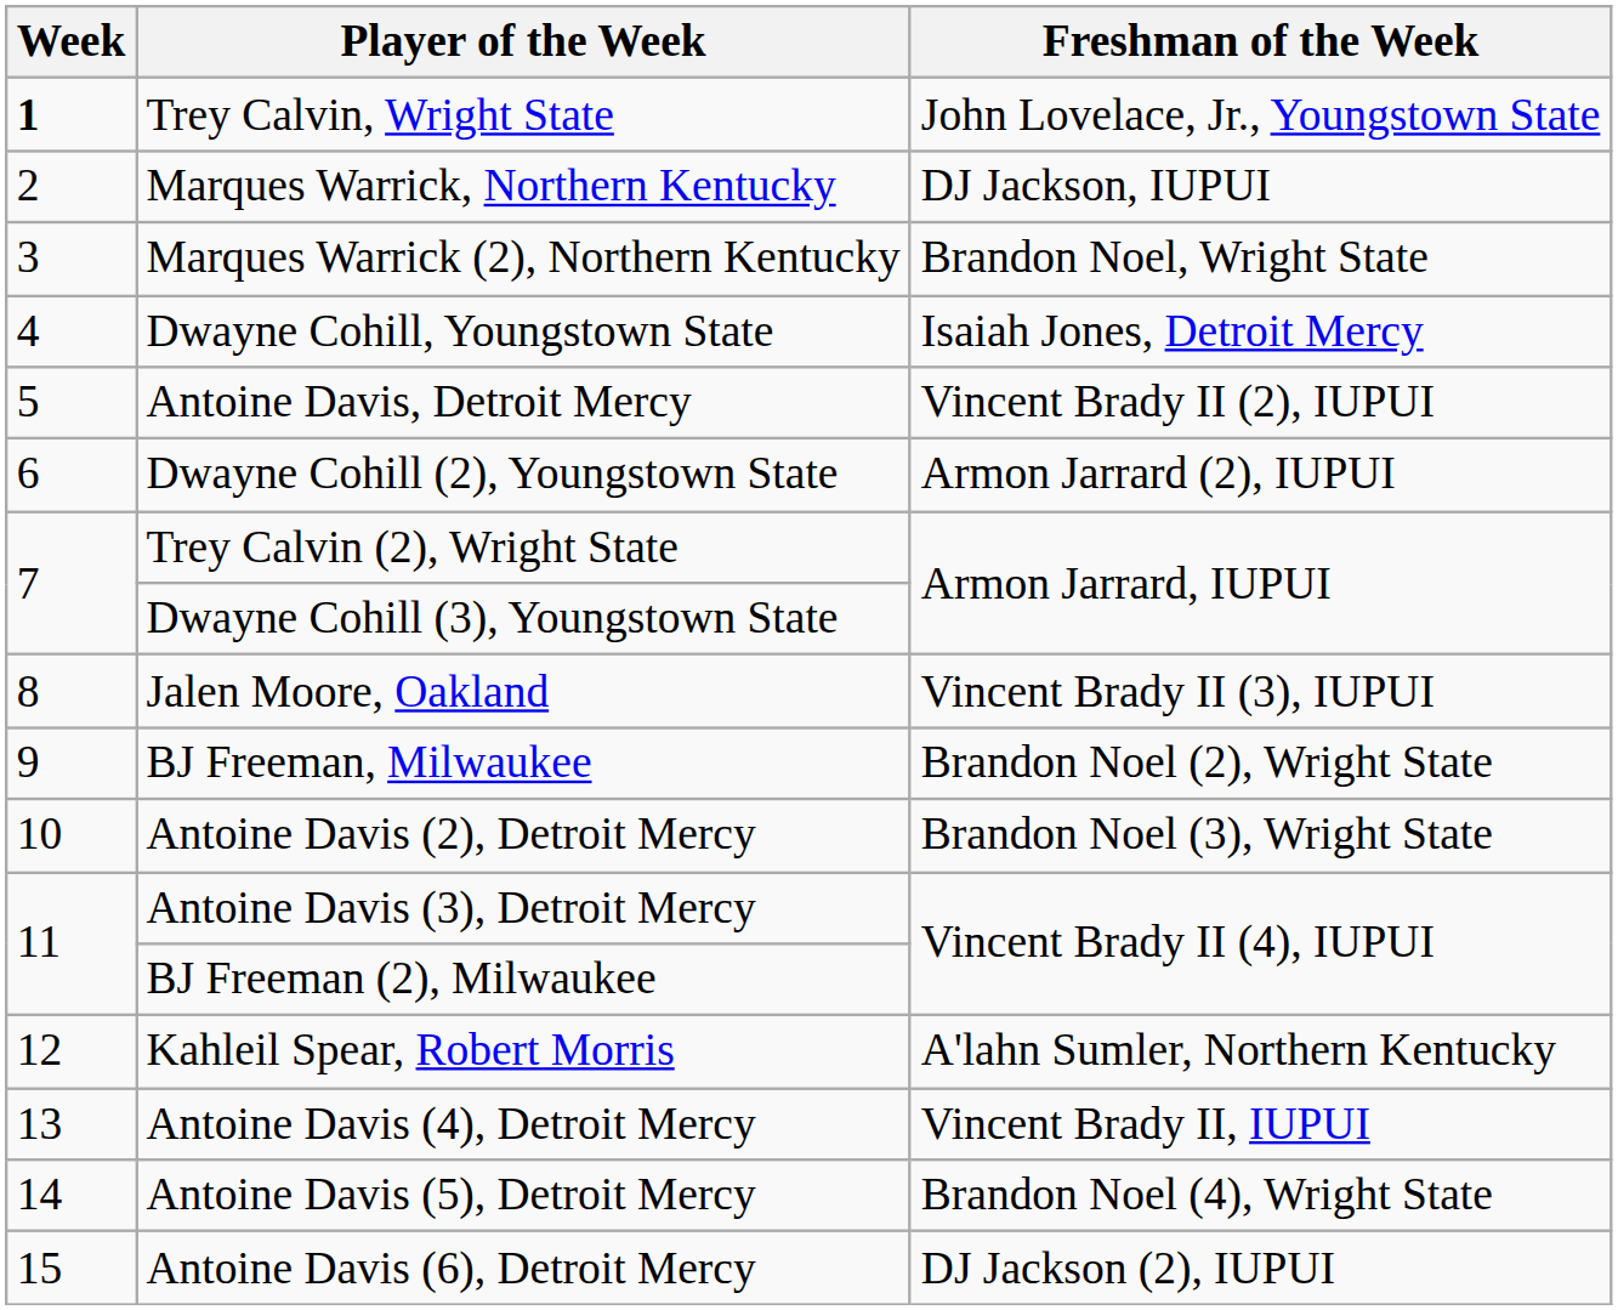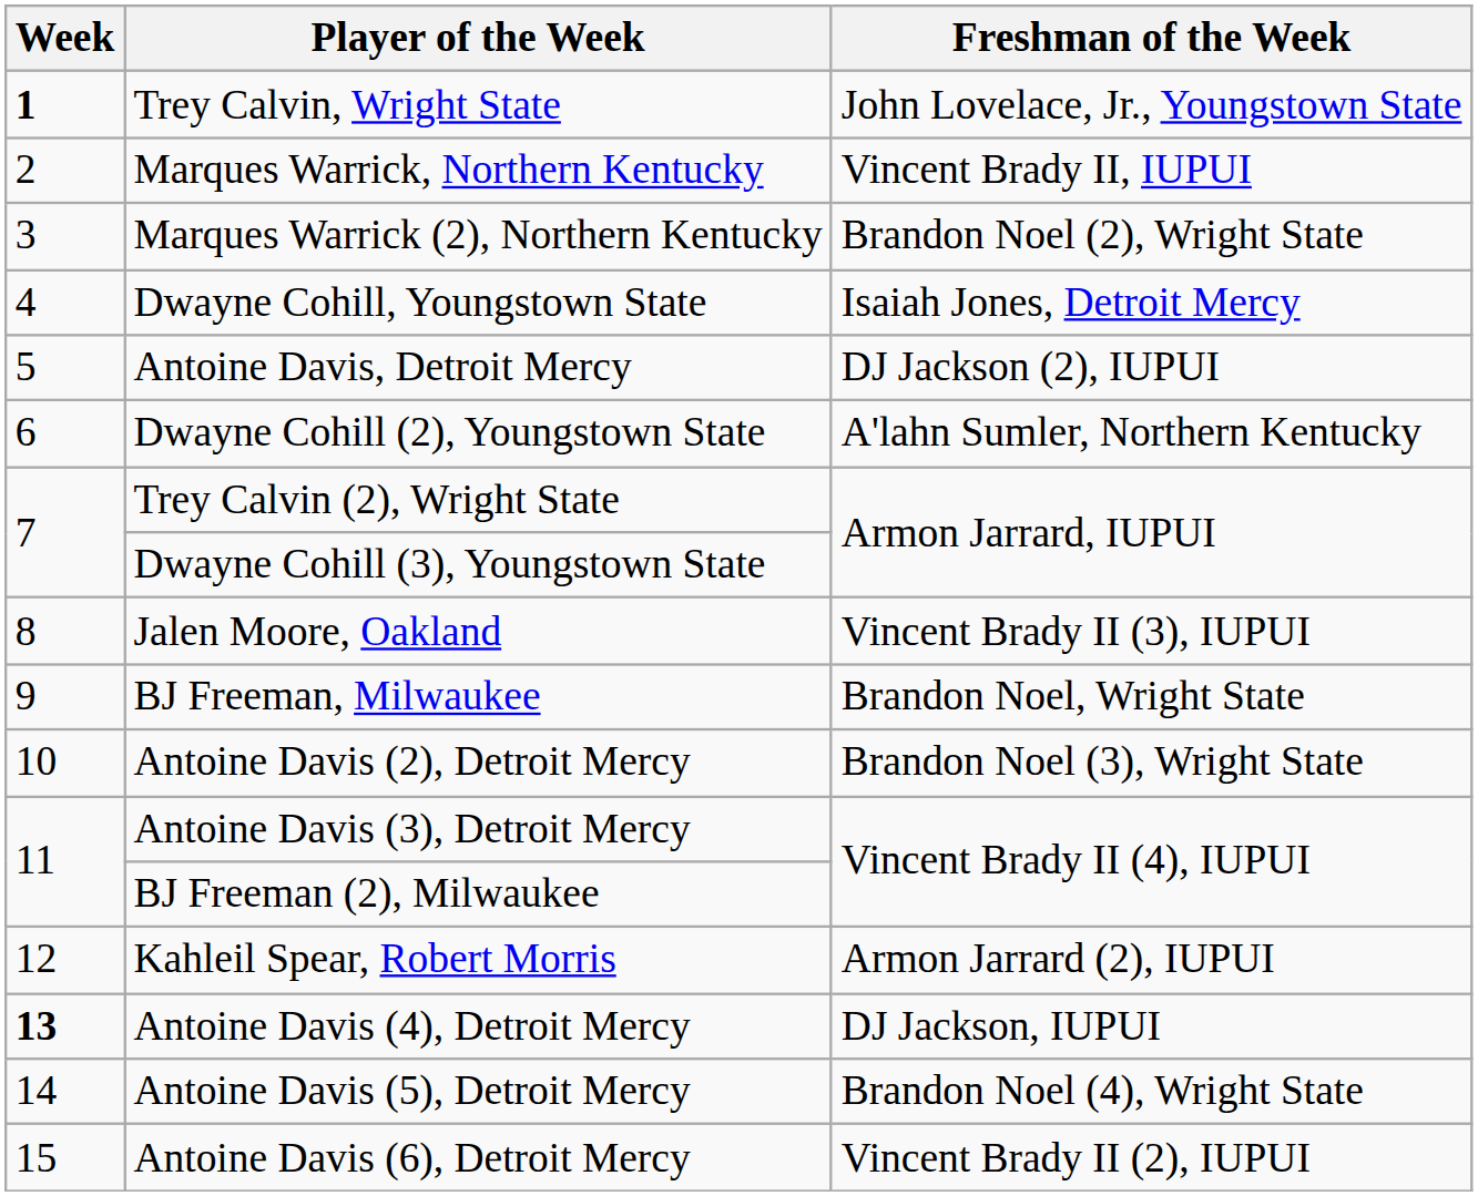Marques Warrick, Northern Kentucky | Freshman of the Week: DJ Jackson, IUPUI -> Vincent Brady II, IUPUI
Marques Warrick (2), Northern Kentucky | Freshman of the Week: Brandon Noel, Wright State -> Brandon Noel (2), Wright State
Antoine Davis, Detroit Mercy | Freshman of the Week: Vincent Brady II (2), IUPUI -> DJ Jackson (2), IUPUI
Dwayne Cohill (2), Youngstown State | Freshman of the Week: Armon Jarrard (2), IUPUI -> A'lahn Sumler, Northern Kentucky
BJ Freeman, Milwaukee | Freshman of the Week: Brandon Noel (2), Wright State -> Brandon Noel, Wright State
Kahleil Spear, Robert Morris | Freshman of the Week: A'lahn Sumler, Northern Kentucky -> Armon Jarrard (2), IUPUI
Antoine Davis (4), Detroit Mercy | Week: normal -> bold
Antoine Davis (4), Detroit Mercy | Freshman of the Week: Vincent Brady II, IUPUI -> DJ Jackson, IUPUI
Antoine Davis (6), Detroit Mercy | Freshman of the Week: DJ Jackson (2), IUPUI -> Vincent Brady II (2), IUPUI
